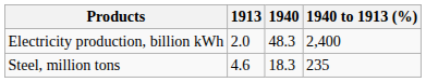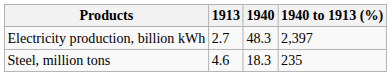Electricity production, billion kWh | 1913: 2.0 -> 2.7
Electricity production, billion kWh | 1940 to 1913 (%): 2,400 -> 2,397
